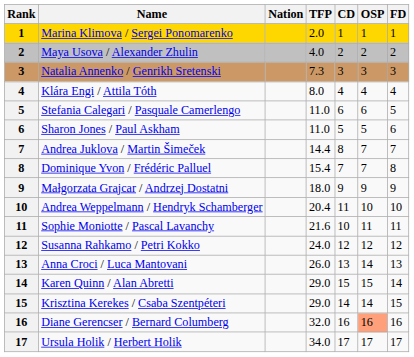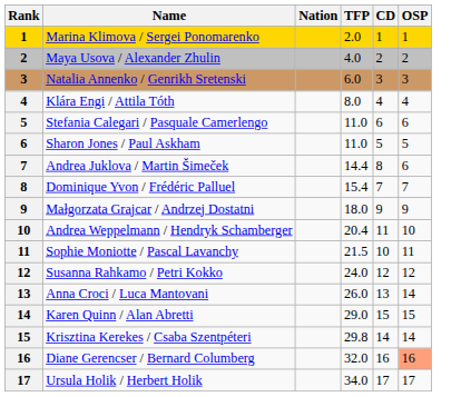- column: FD | 1 | 2 | 3 | 4 | 5 | 6 | 7 | 8 | 9 | 10 | 11 | 12 | 13 | 14 | 15 | 16 | 17
Natalia Annenko / Genrikh Sretenski | TFP: 7.3 -> 6.0
Andrea Juklova / Martin Šimeček | OSP: 7 -> 6
Sophie Moniotte / Pascal Lavanchy | TFP: 21.6 -> 21.5
Krisztina Kerekes / Csaba Szentpéteri | TFP: 29.0 -> 29.8
